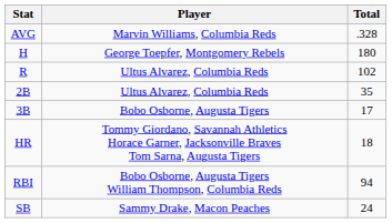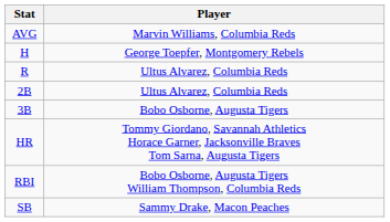- column: Total | .328 | 180 | 102 | 35 | 17 | 18 | 94 | 24
